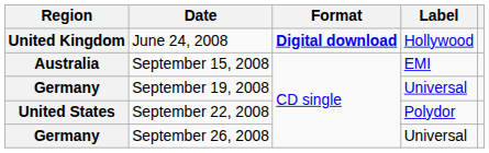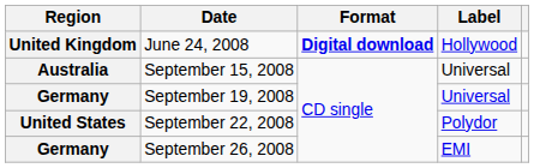September 15, 2008 | Label: EMI -> Universal
September 26, 2008 | Label: Universal -> EMI
